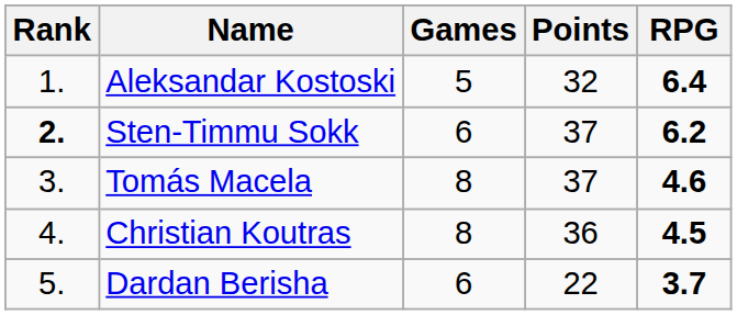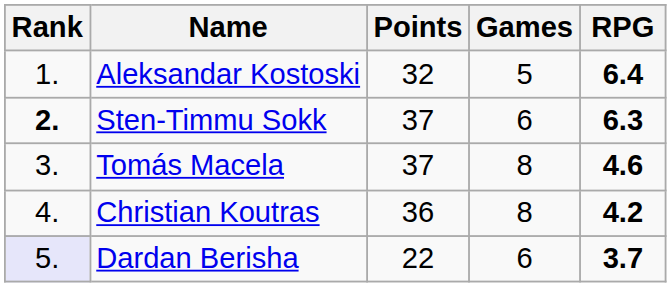columns swapped: Points <-> Games
Sten-Timmu Sokk | RPG: 6.2 -> 6.3
Christian Koutras | RPG: 4.5 -> 4.2
Dardan Berisha | Rank: no background -> lavender background
